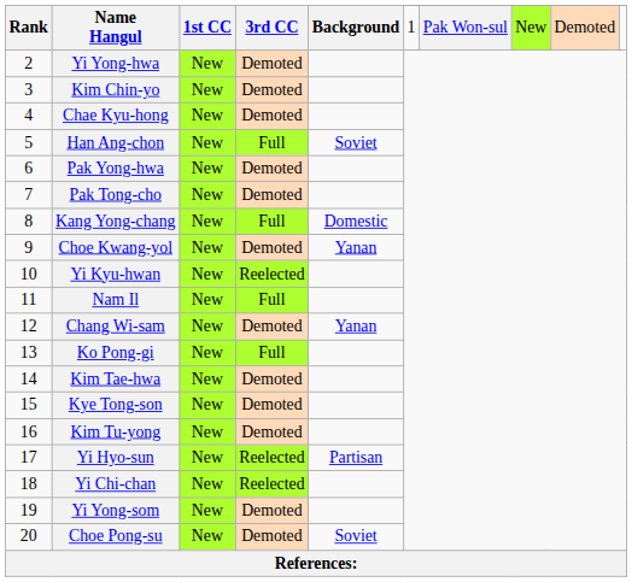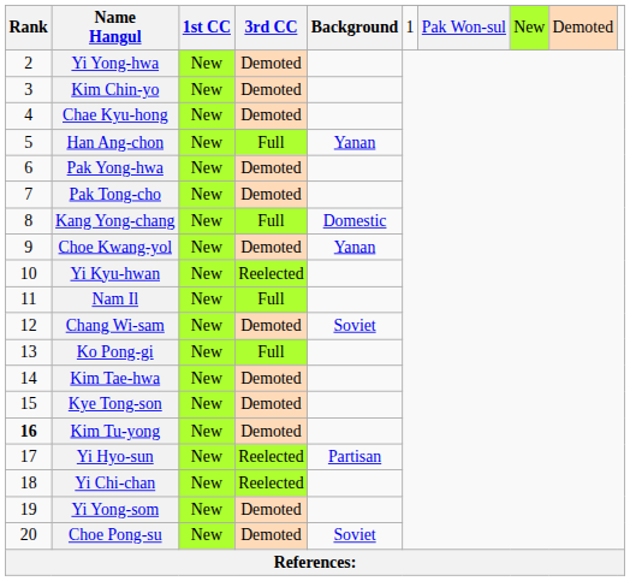Han Ang-chon | Background: Soviet -> Yanan
Chang Wi-sam | Background: Yanan -> Soviet
Kim Tu-yong | Rank: normal -> bold
